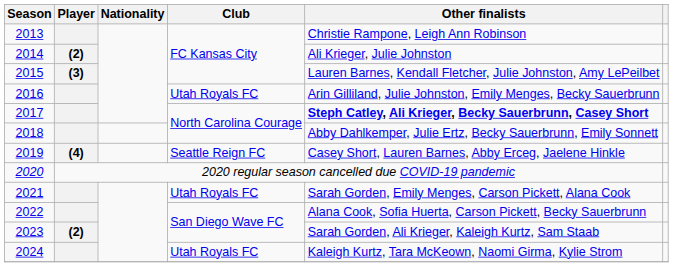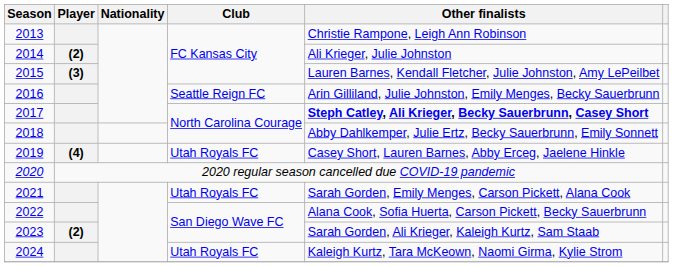2016 | Club: Utah Royals FC -> Seattle Reign FC
2019 | Club: Seattle Reign FC -> Utah Royals FC
